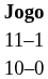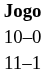rows swapped: 10–0 <-> 11–1
